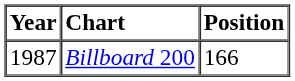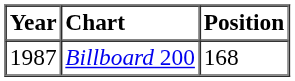Billboard 200 | Position: 166 -> 168
